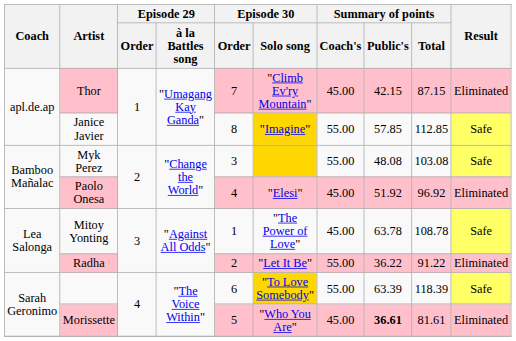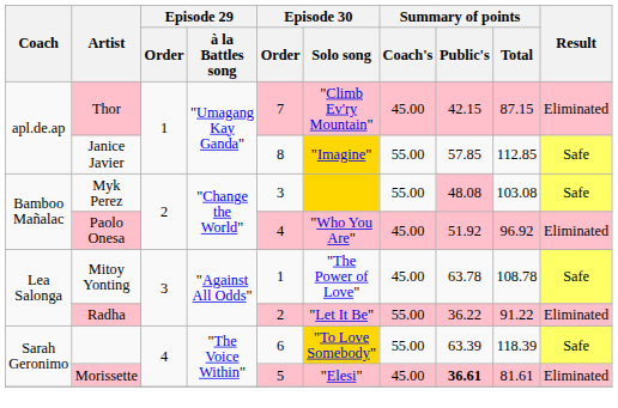Myk Perez | Summary of points / Public's: no background -> pink background
Paolo Onesa | Episode 30 / Solo song: "Elesi" -> "Who You Are"
Morissette | Episode 30 / Solo song: "Who You Are" -> "Elesi"
